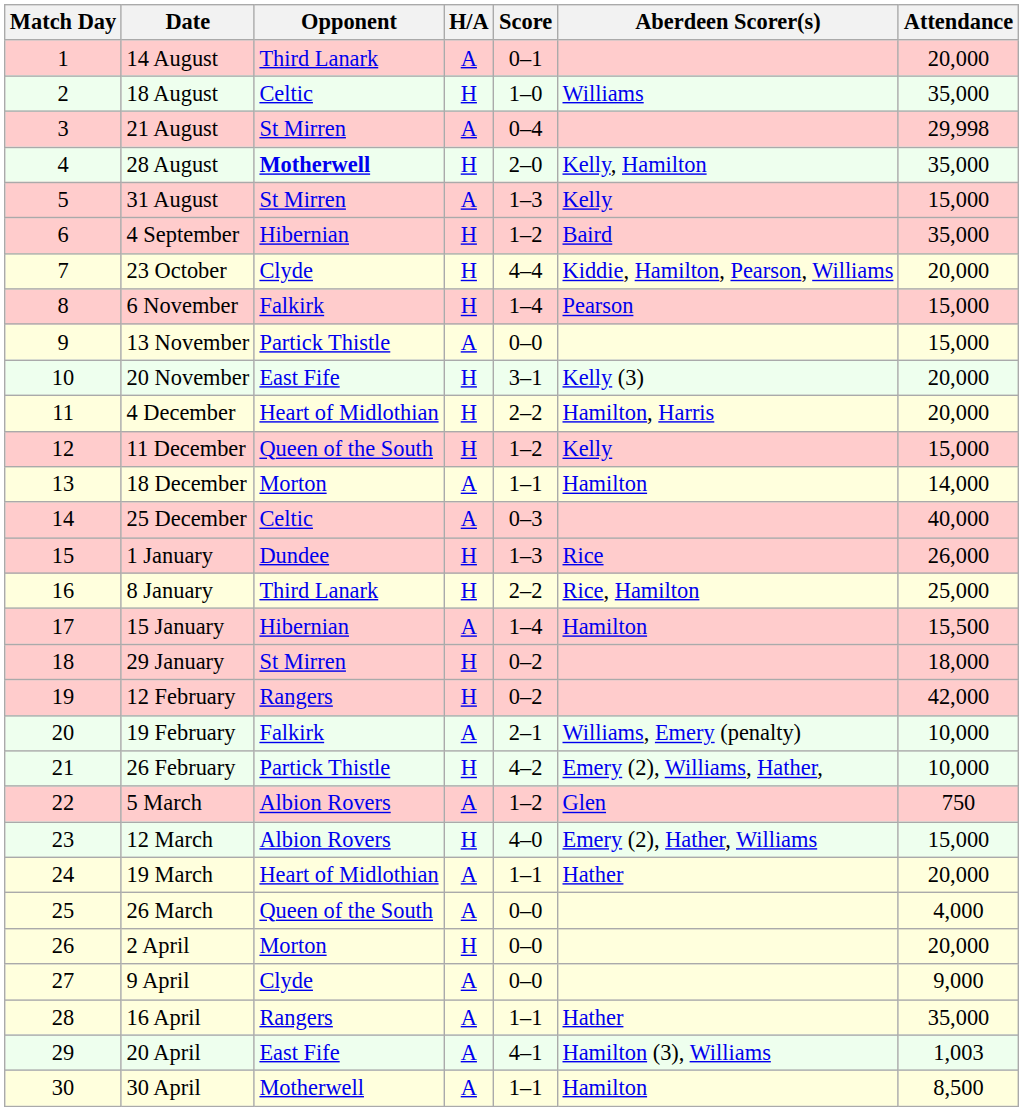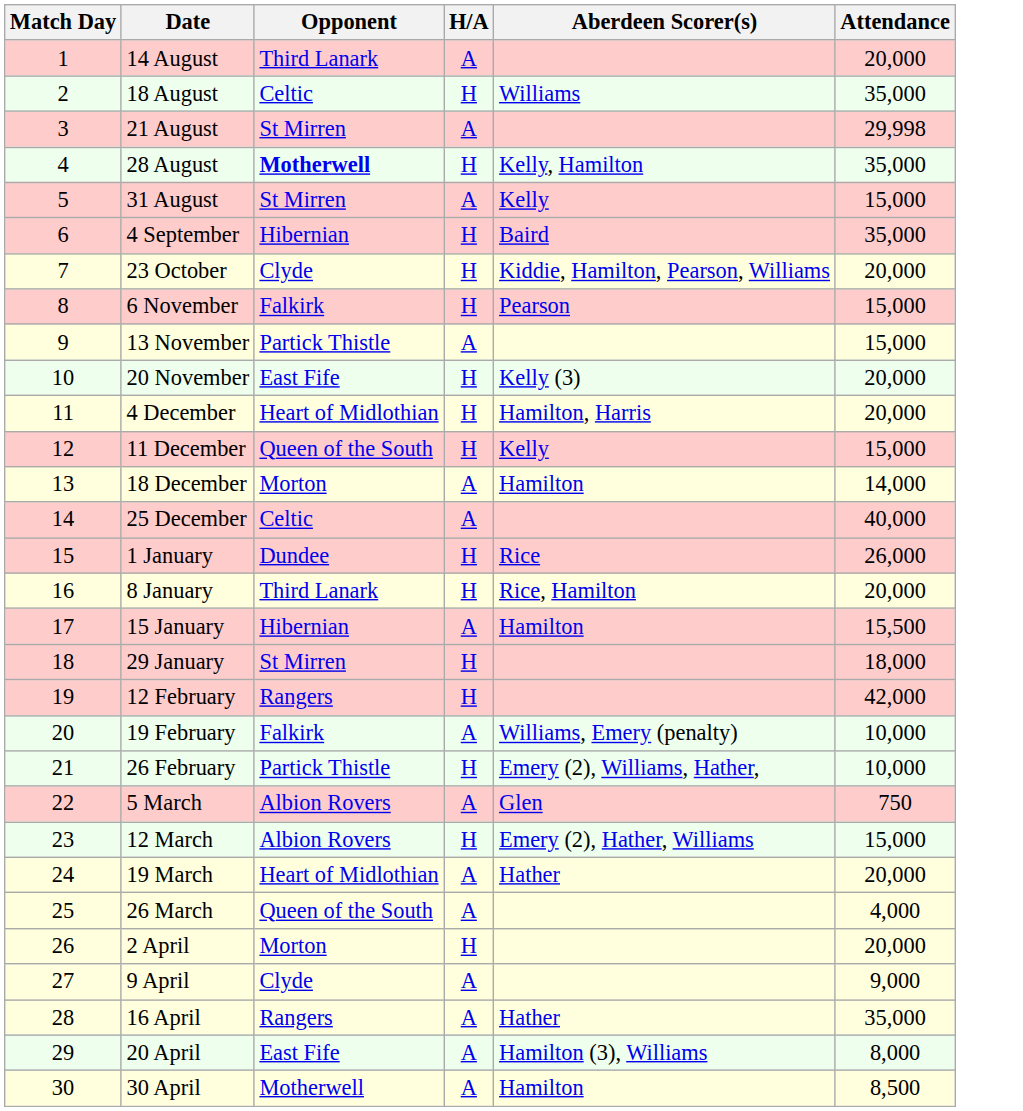- column: Score | 0–1 | 1–0 | 0–4 | 2–0 | 1–3 | 1–2 | 4–4 | 1–4 | 0–0 | 3–1 | 2–2 | 1–2 | 1–1 | 0–3 | 1–3 | 2–2 | 1–4 | 0–2 | 0–2 | 2–1 | 4–2 | 1–2 | 4–0 | 1–1 | 0–0 | 0–0 | 0–0 | 1–1 | 4–1 | 1–1
8 January | Attendance: 25,000 -> 20,000
20 April | Attendance: 1,003 -> 8,000
